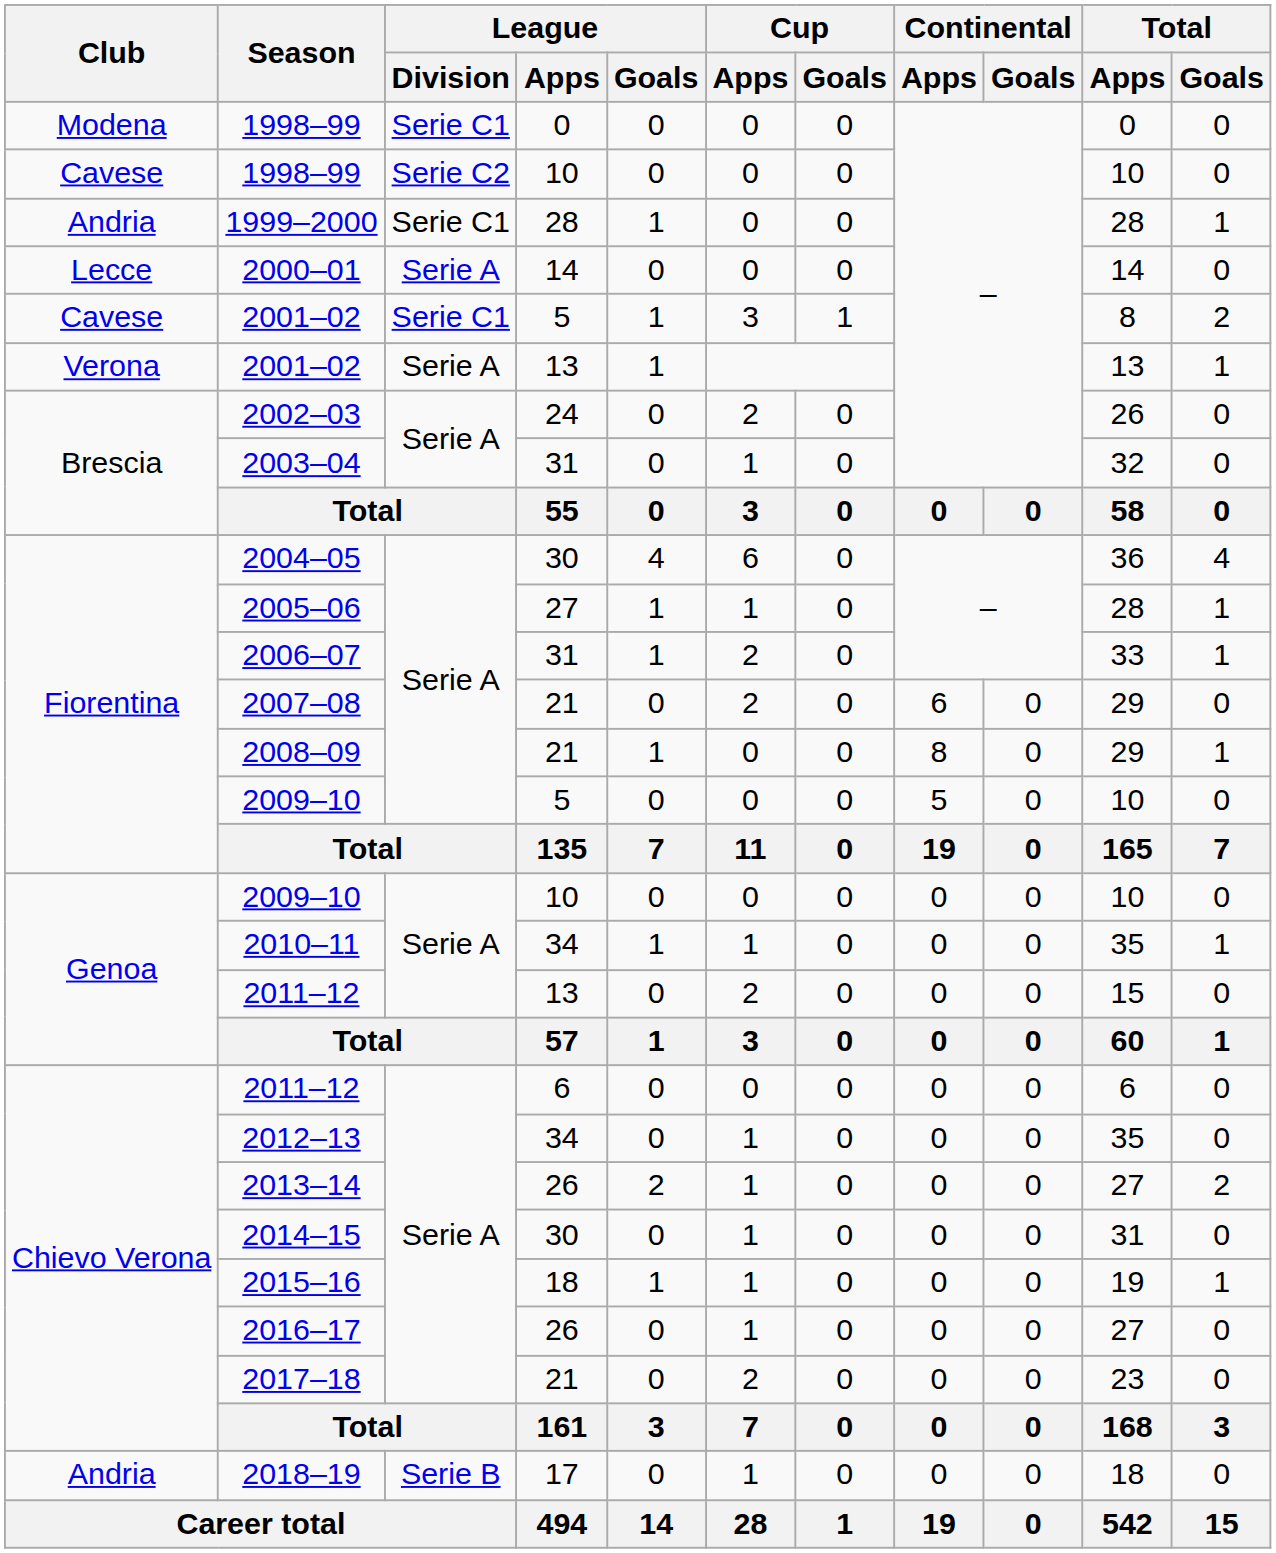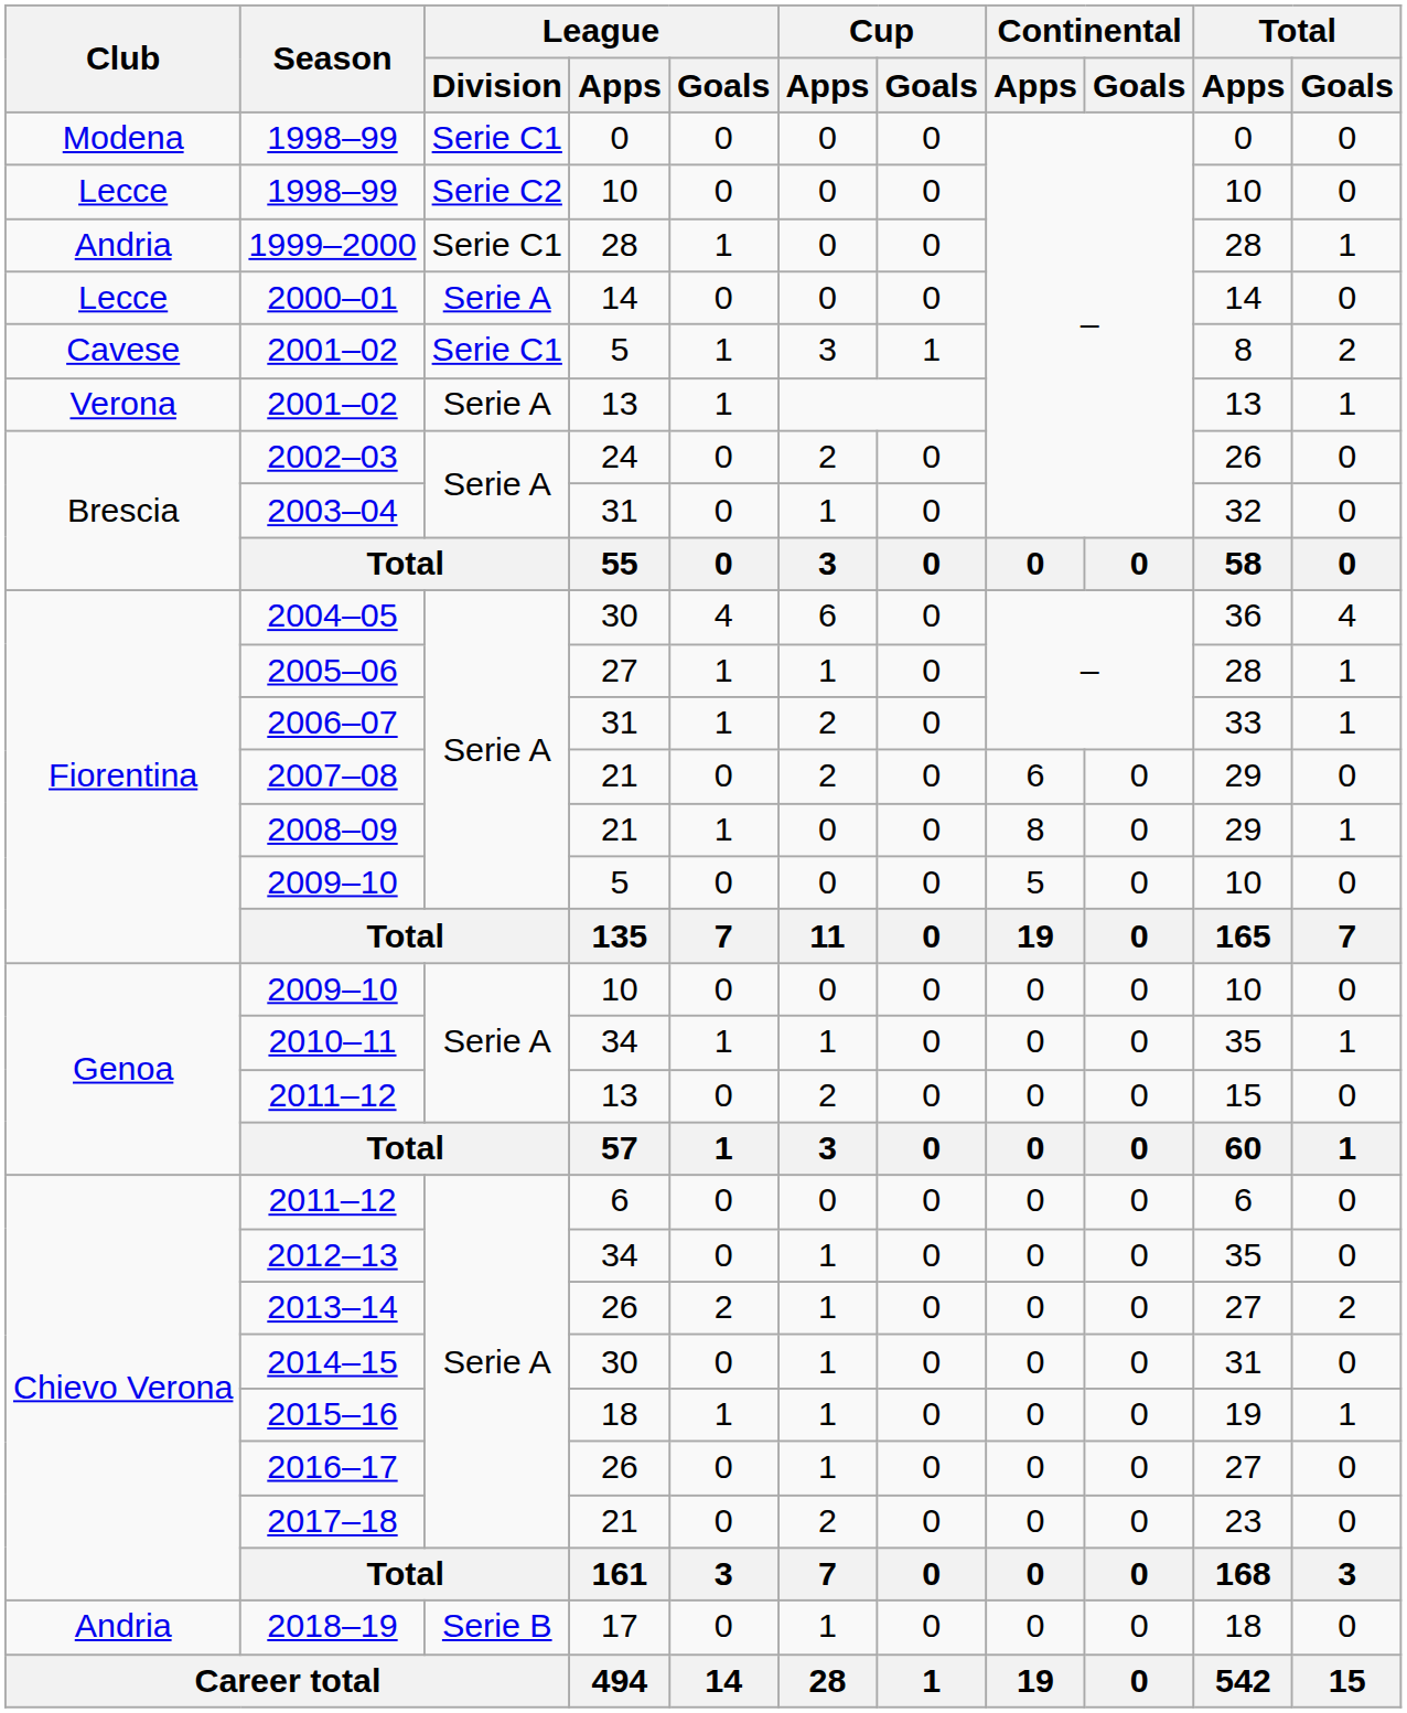1998–99 / 10 | Club: Cavese -> Lecce
